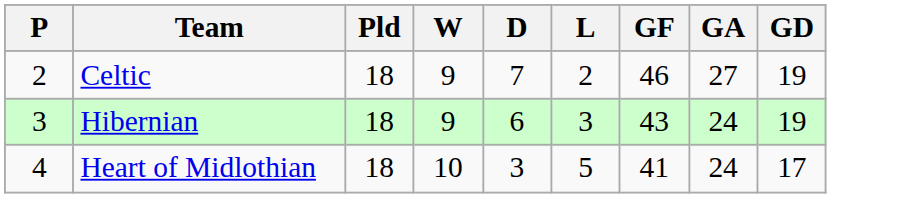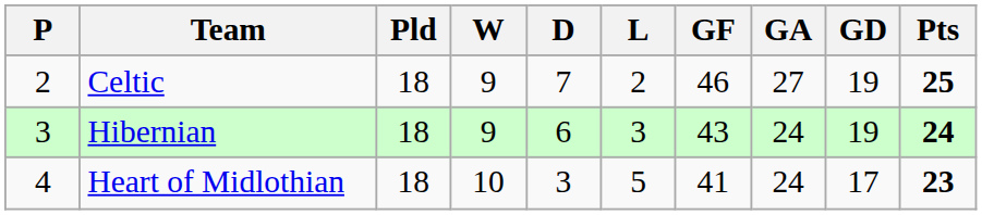+ column: Pts | 25 | 24 | 23
